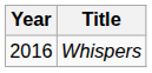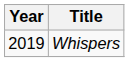Whispers | Year: 2016 -> 2019
